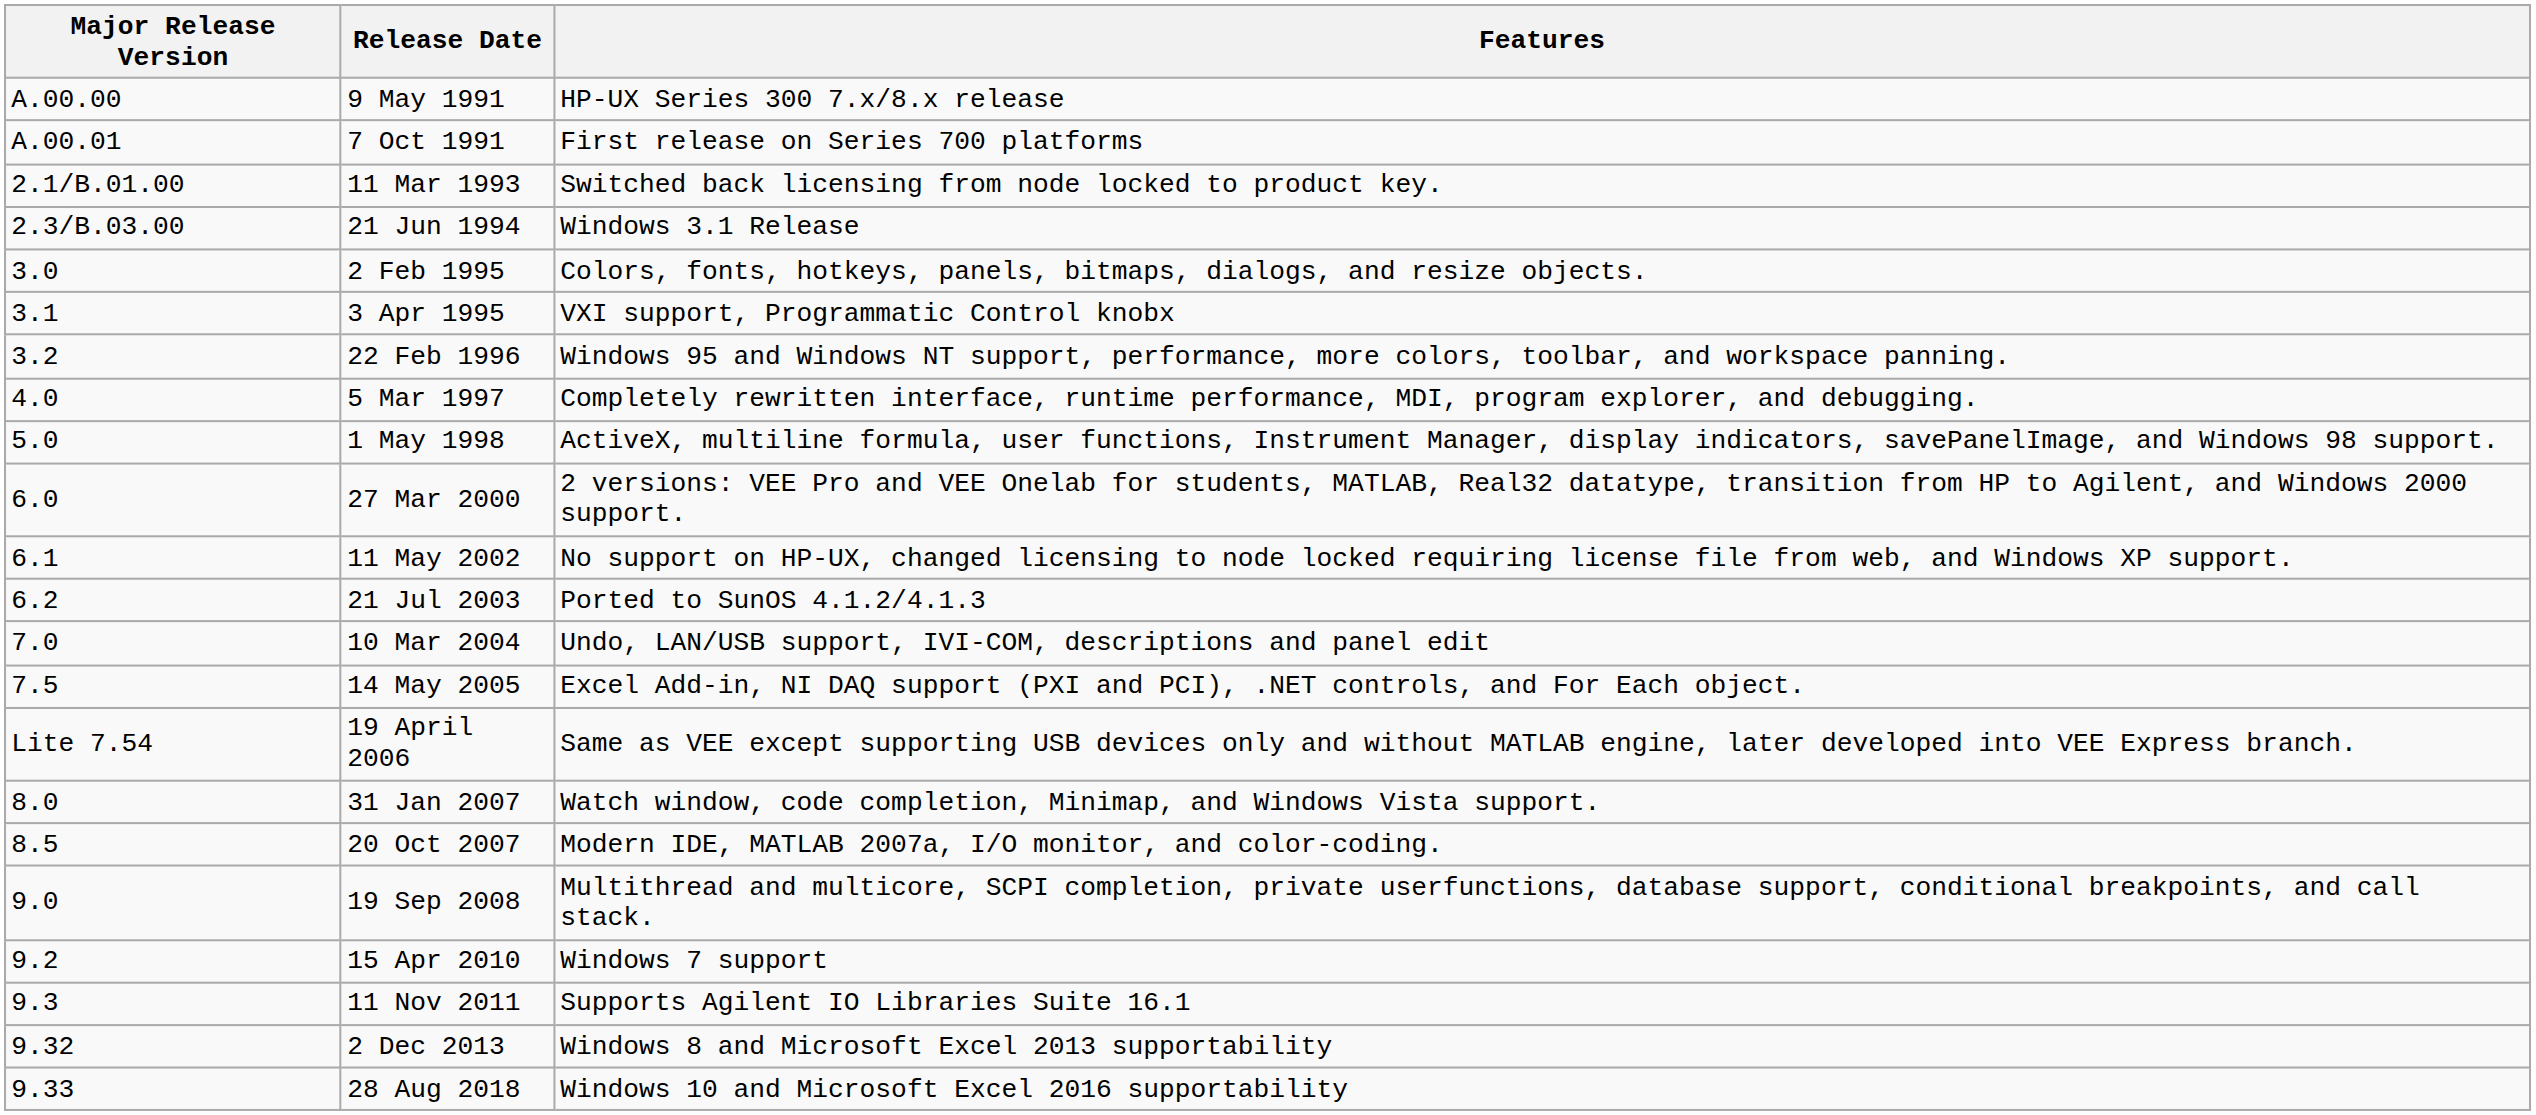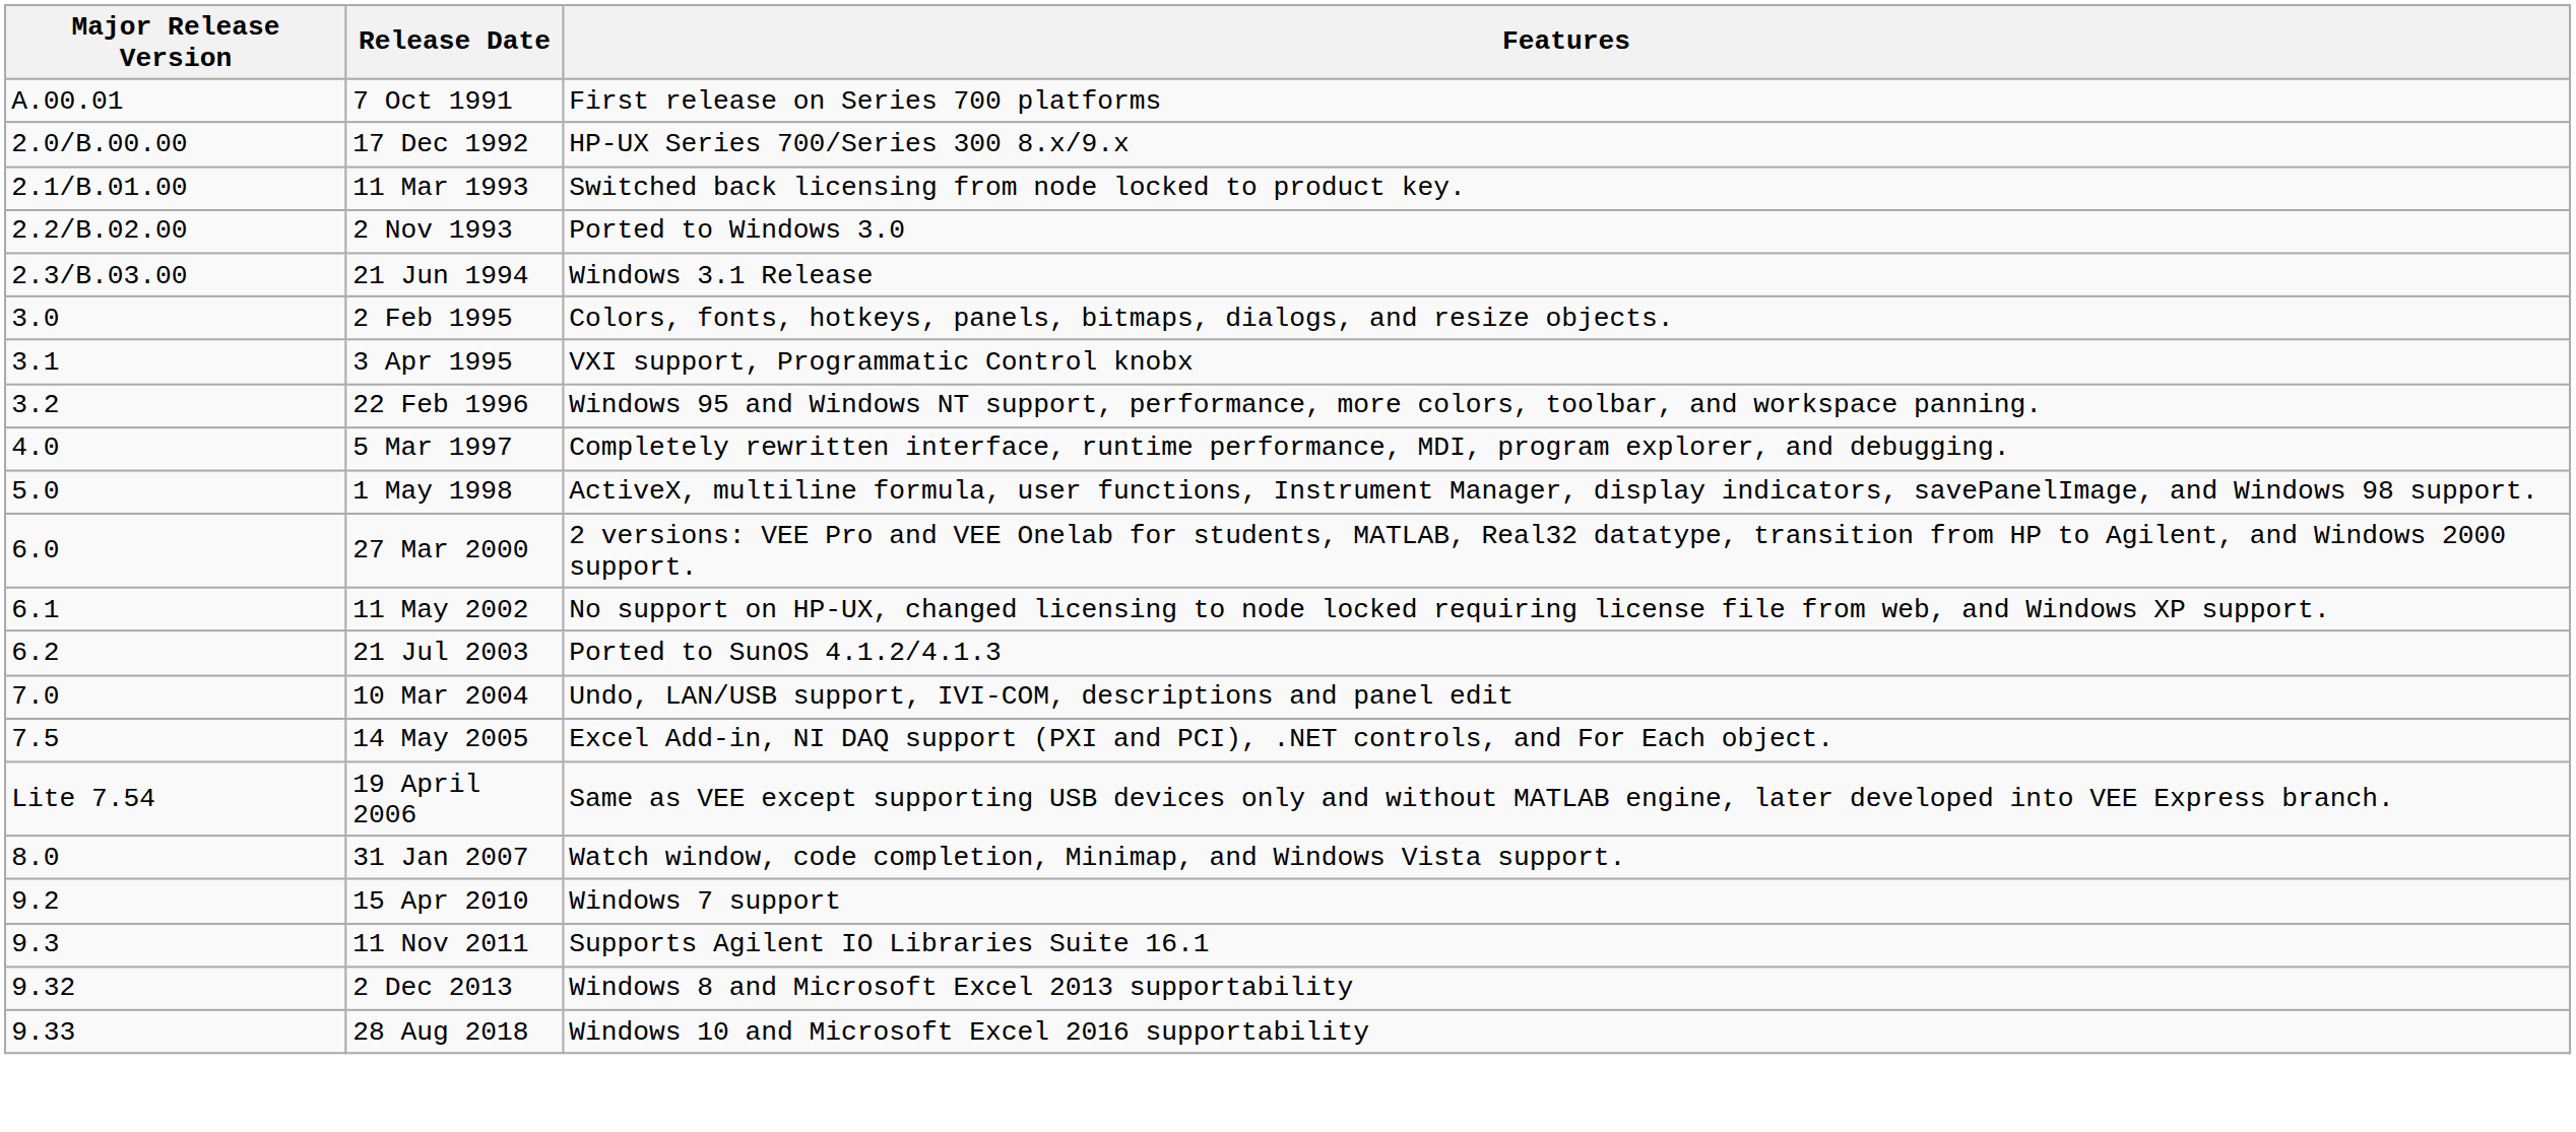- row: A.00.00 | 9 May 1991 | HP-UX Series 300 7.x/8.x release
+ row: 2.0/B.00.00 | 17 Dec 1992 | HP-UX Series 700/Series 300 8.x/9.x
+ row: 2.2/B.02.00 | 2 Nov 1993 | Ported to Windows 3.0
- row: 8.5 | 20 Oct 2007 | Modern IDE, MATLAB 2007a, I/O monitor, and color-coding.
- row: 9.0 | 19 Sep 2008 | Multithread and multicore, SCPI completion, private userfunctions, database support, conditional breakpoints, and call stack.
